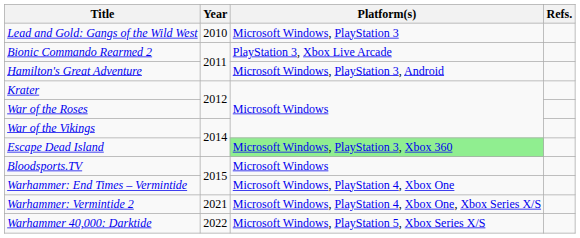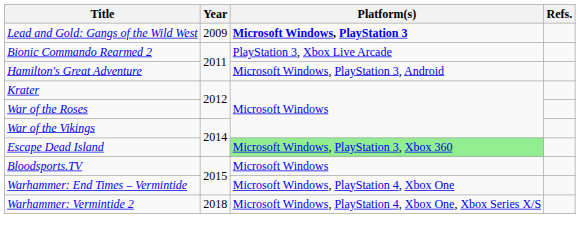Lead and Gold: Gangs of the Wild West | Year: 2010 -> 2009
Lead and Gold: Gangs of the Wild West | Platform(s): normal -> bold
Warhammer: Vermintide 2 | Year: 2021 -> 2018
- row: Warhammer 40,000: Darktide | 2022 | Microsoft Windows, PlayStation 5, Xbox Series X/S
